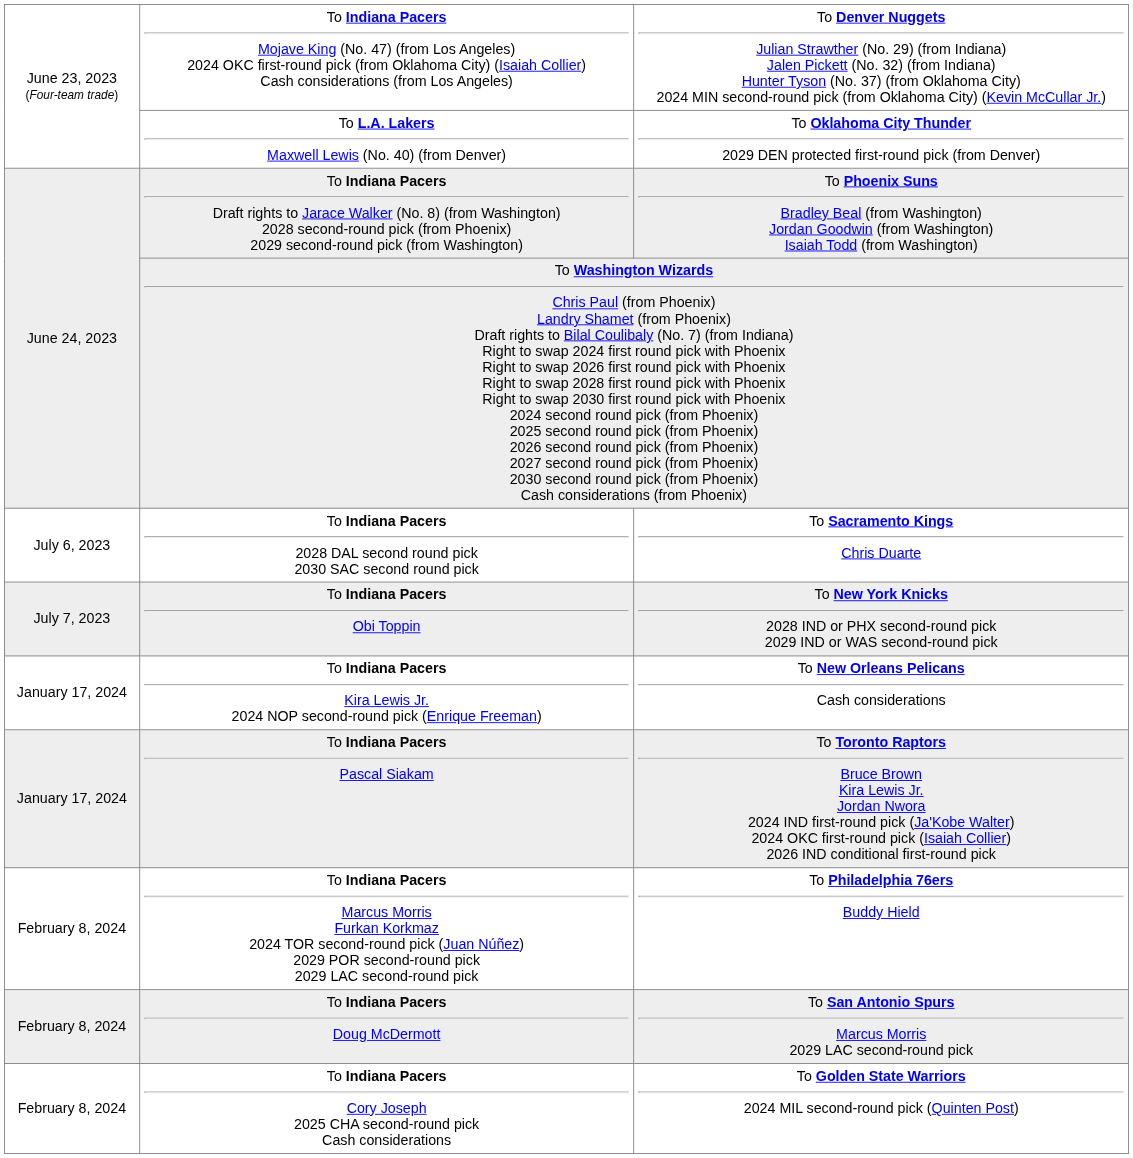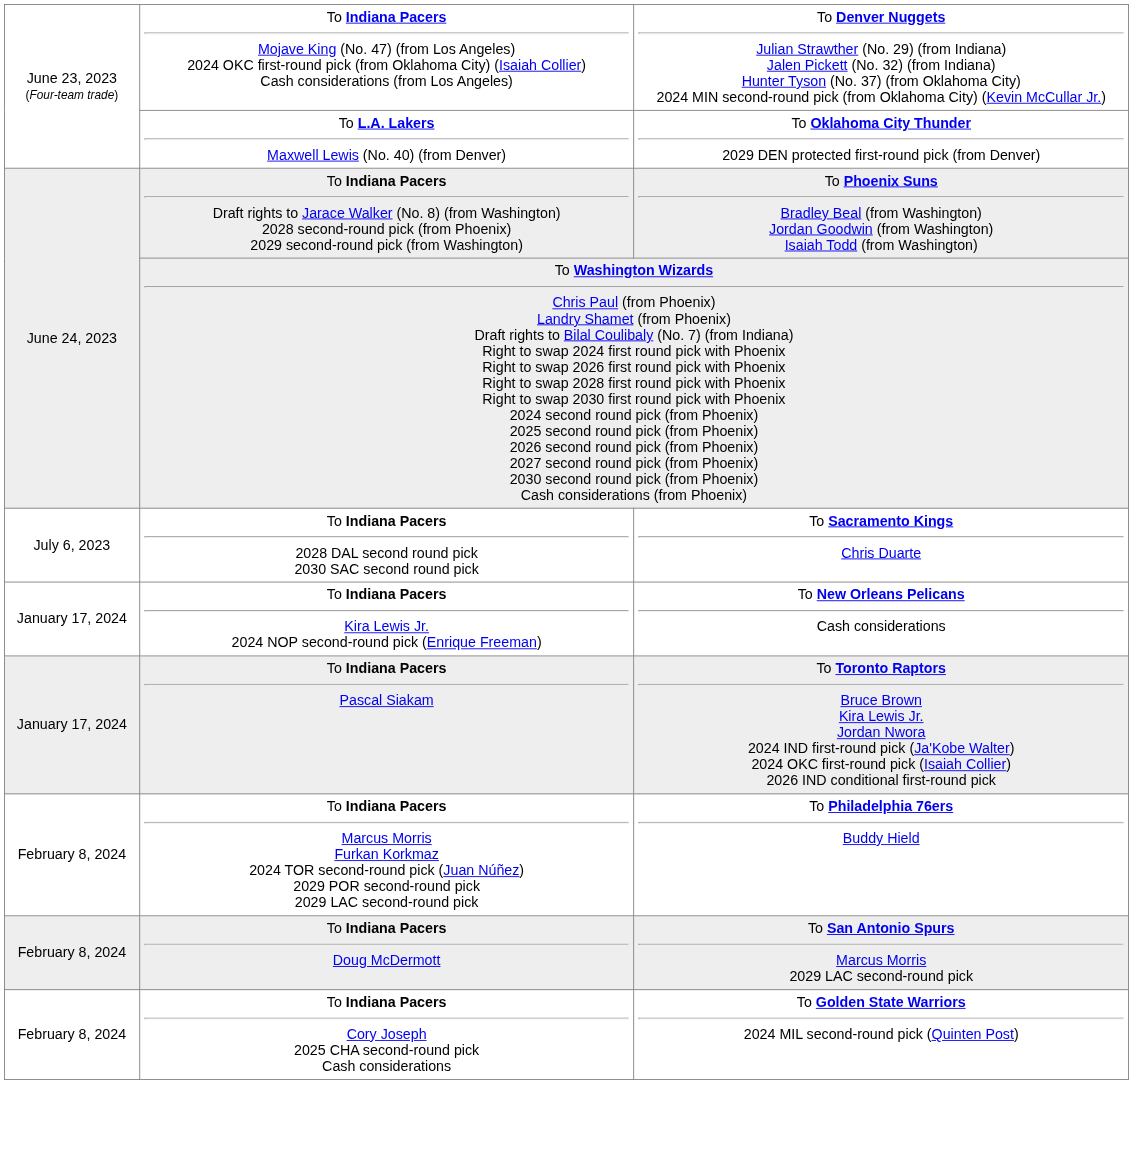- row: July 7, 2023 | To Indiana Pacers Obi Toppin | To New York Knicks 2028 IND or PHX second-round pick 2029 IND or WAS second-round pick
